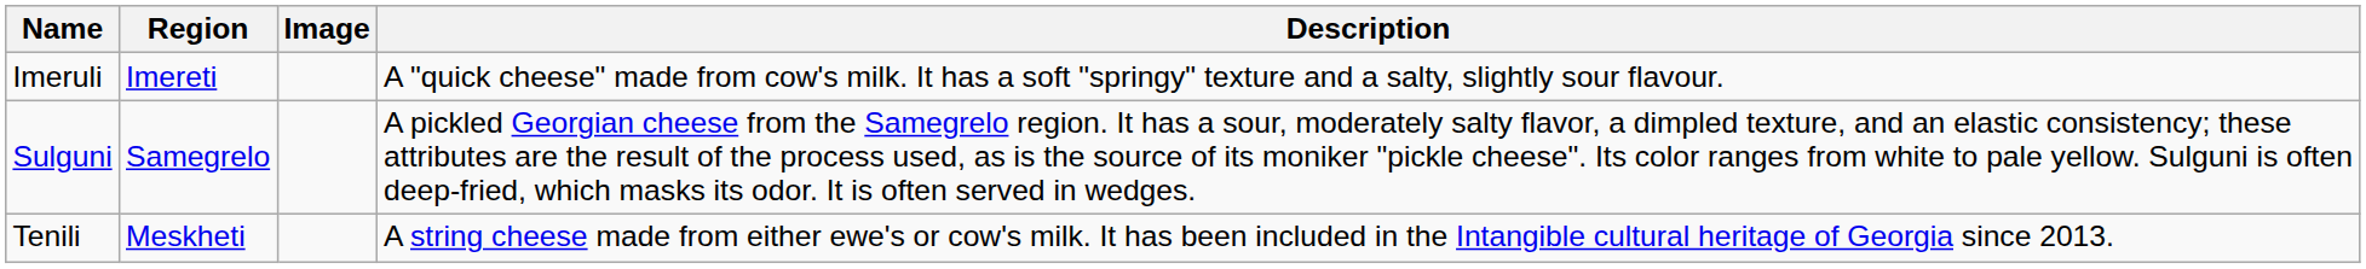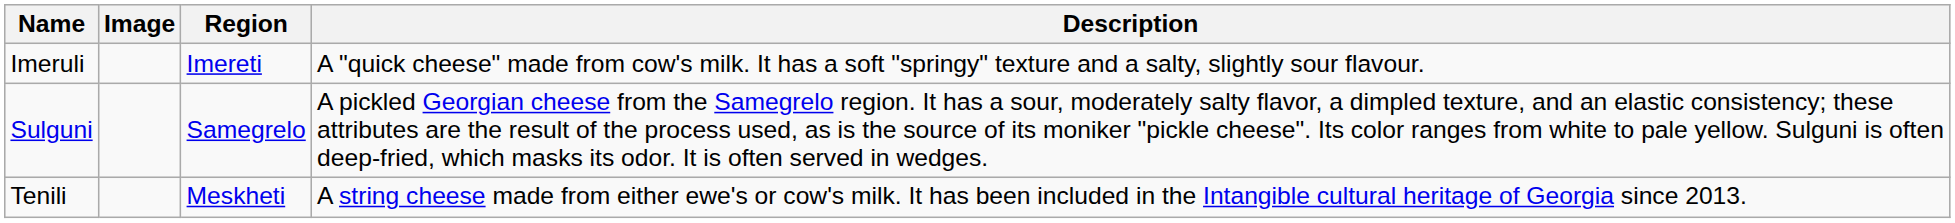columns swapped: Image <-> Region
